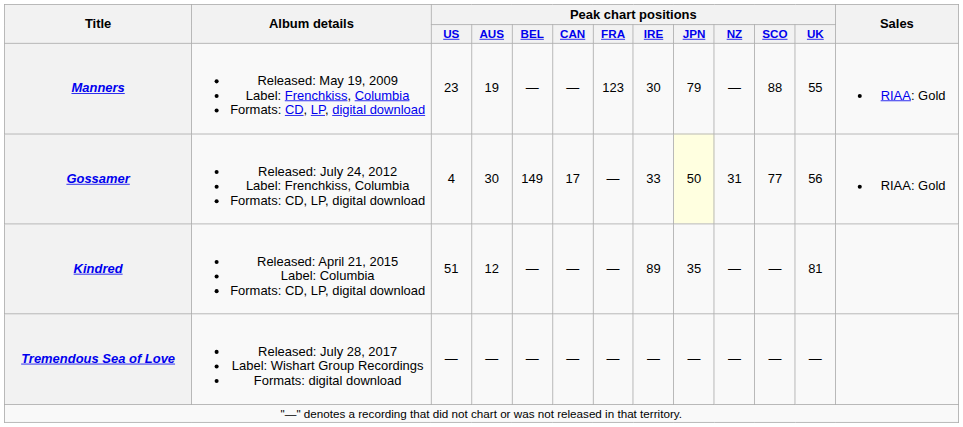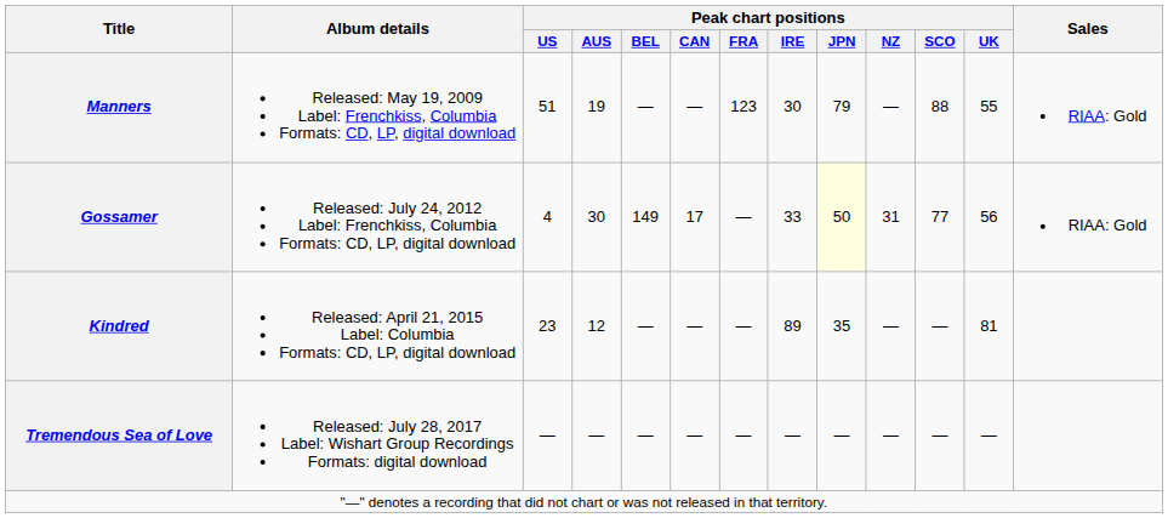Manners | Peak chart positions / US: 23 -> 51
Kindred | Peak chart positions / US: 51 -> 23
